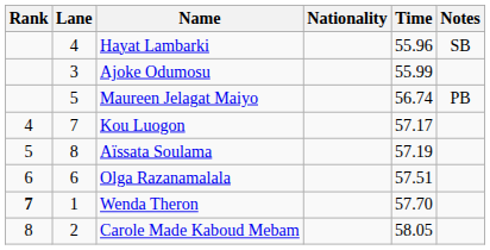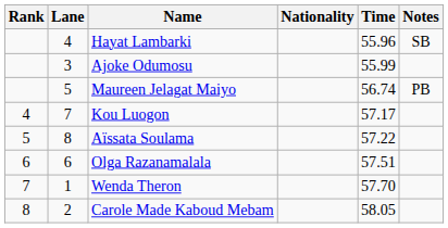Aïssata Soulama | Time: 57.19 -> 57.22
Wenda Theron | Rank: bold -> normal
